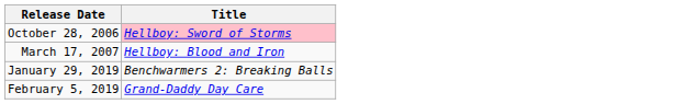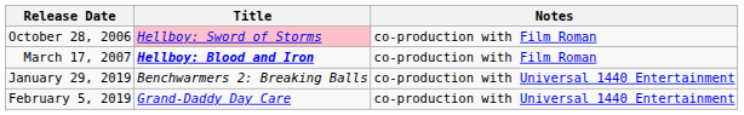+ column: Notes | co-production with Film Roman | co-production with Film Roman | co-production with Universal 1440 Entertainment | co-production with Universal 1440 Entertainment
March 17, 2007 | Title: normal -> bold
